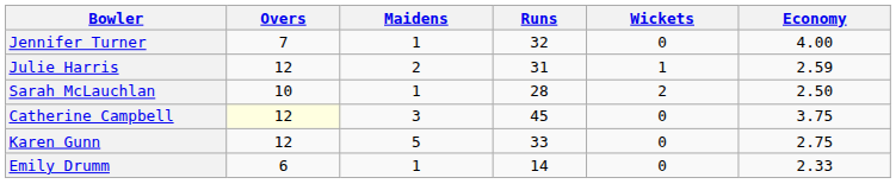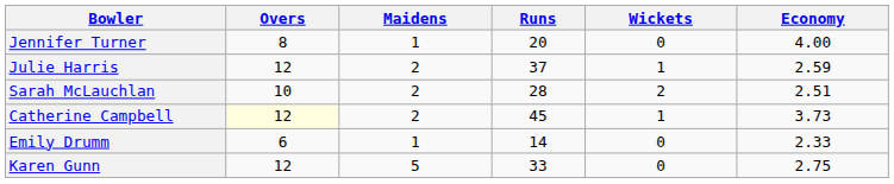Jennifer Turner | Overs: 7 -> 8
Jennifer Turner | Runs: 32 -> 20
Julie Harris | Runs: 31 -> 37
Sarah McLauchlan | Maidens: 1 -> 2
Sarah McLauchlan | Economy: 2.50 -> 2.51
Catherine Campbell | Maidens: 3 -> 2
Catherine Campbell | Wickets: 0 -> 1
Catherine Campbell | Economy: 3.75 -> 3.73
rows swapped: Karen Gunn <-> Emily Drumm
